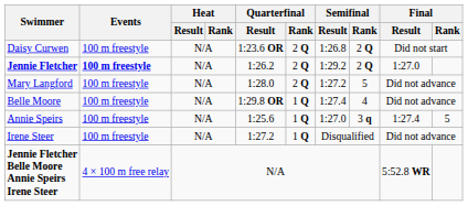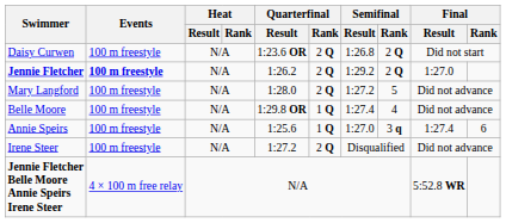Annie Speirs | Final / Rank: 5 -> 6
Irene Steer | Quarterfinal / Rank: 1 Q -> 2 Q
